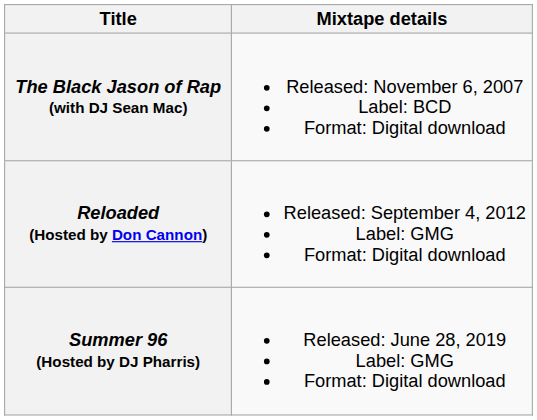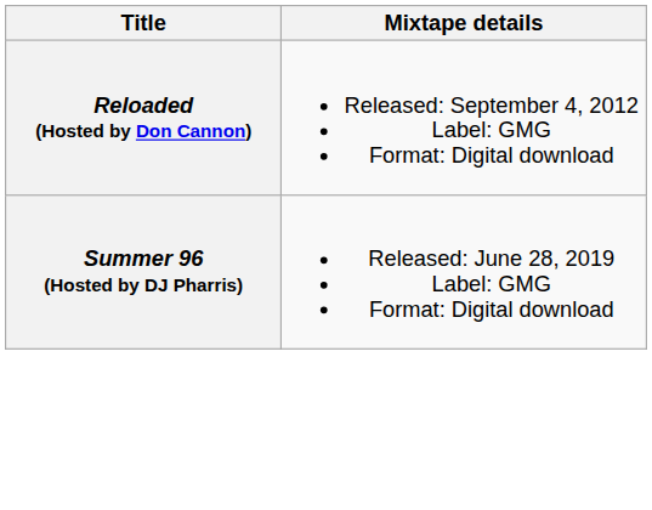- row: The Black Jason of Rap (with DJ Sean Mac) | Released: November 6, 2007 Label: BCD Format: Digital download
